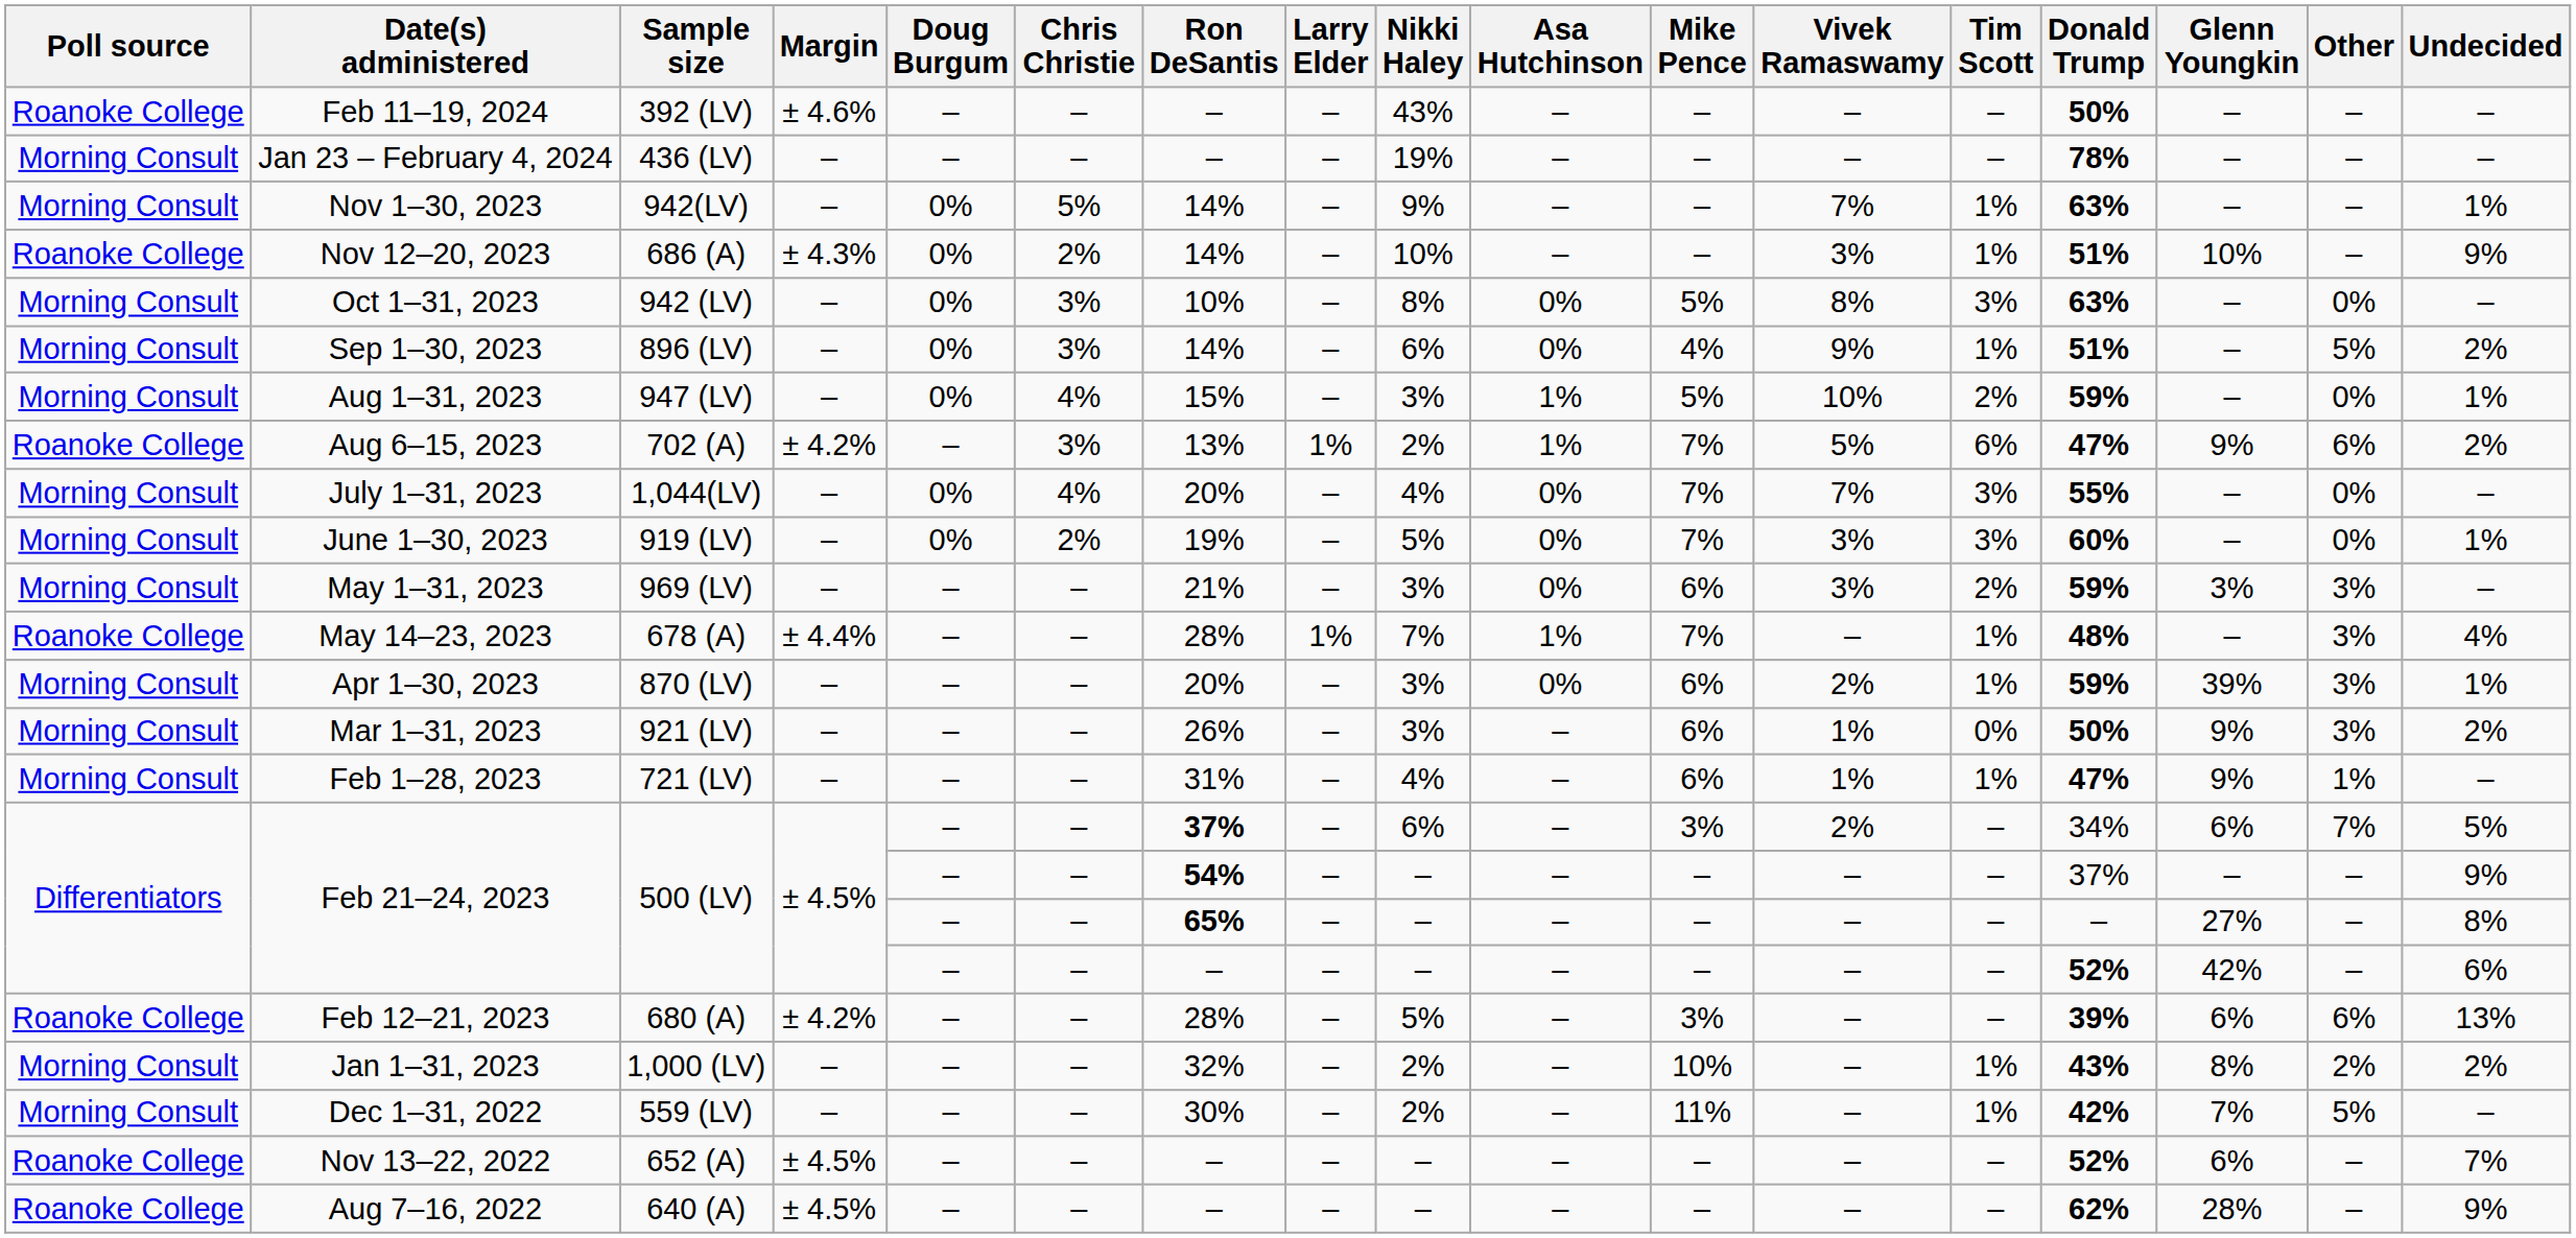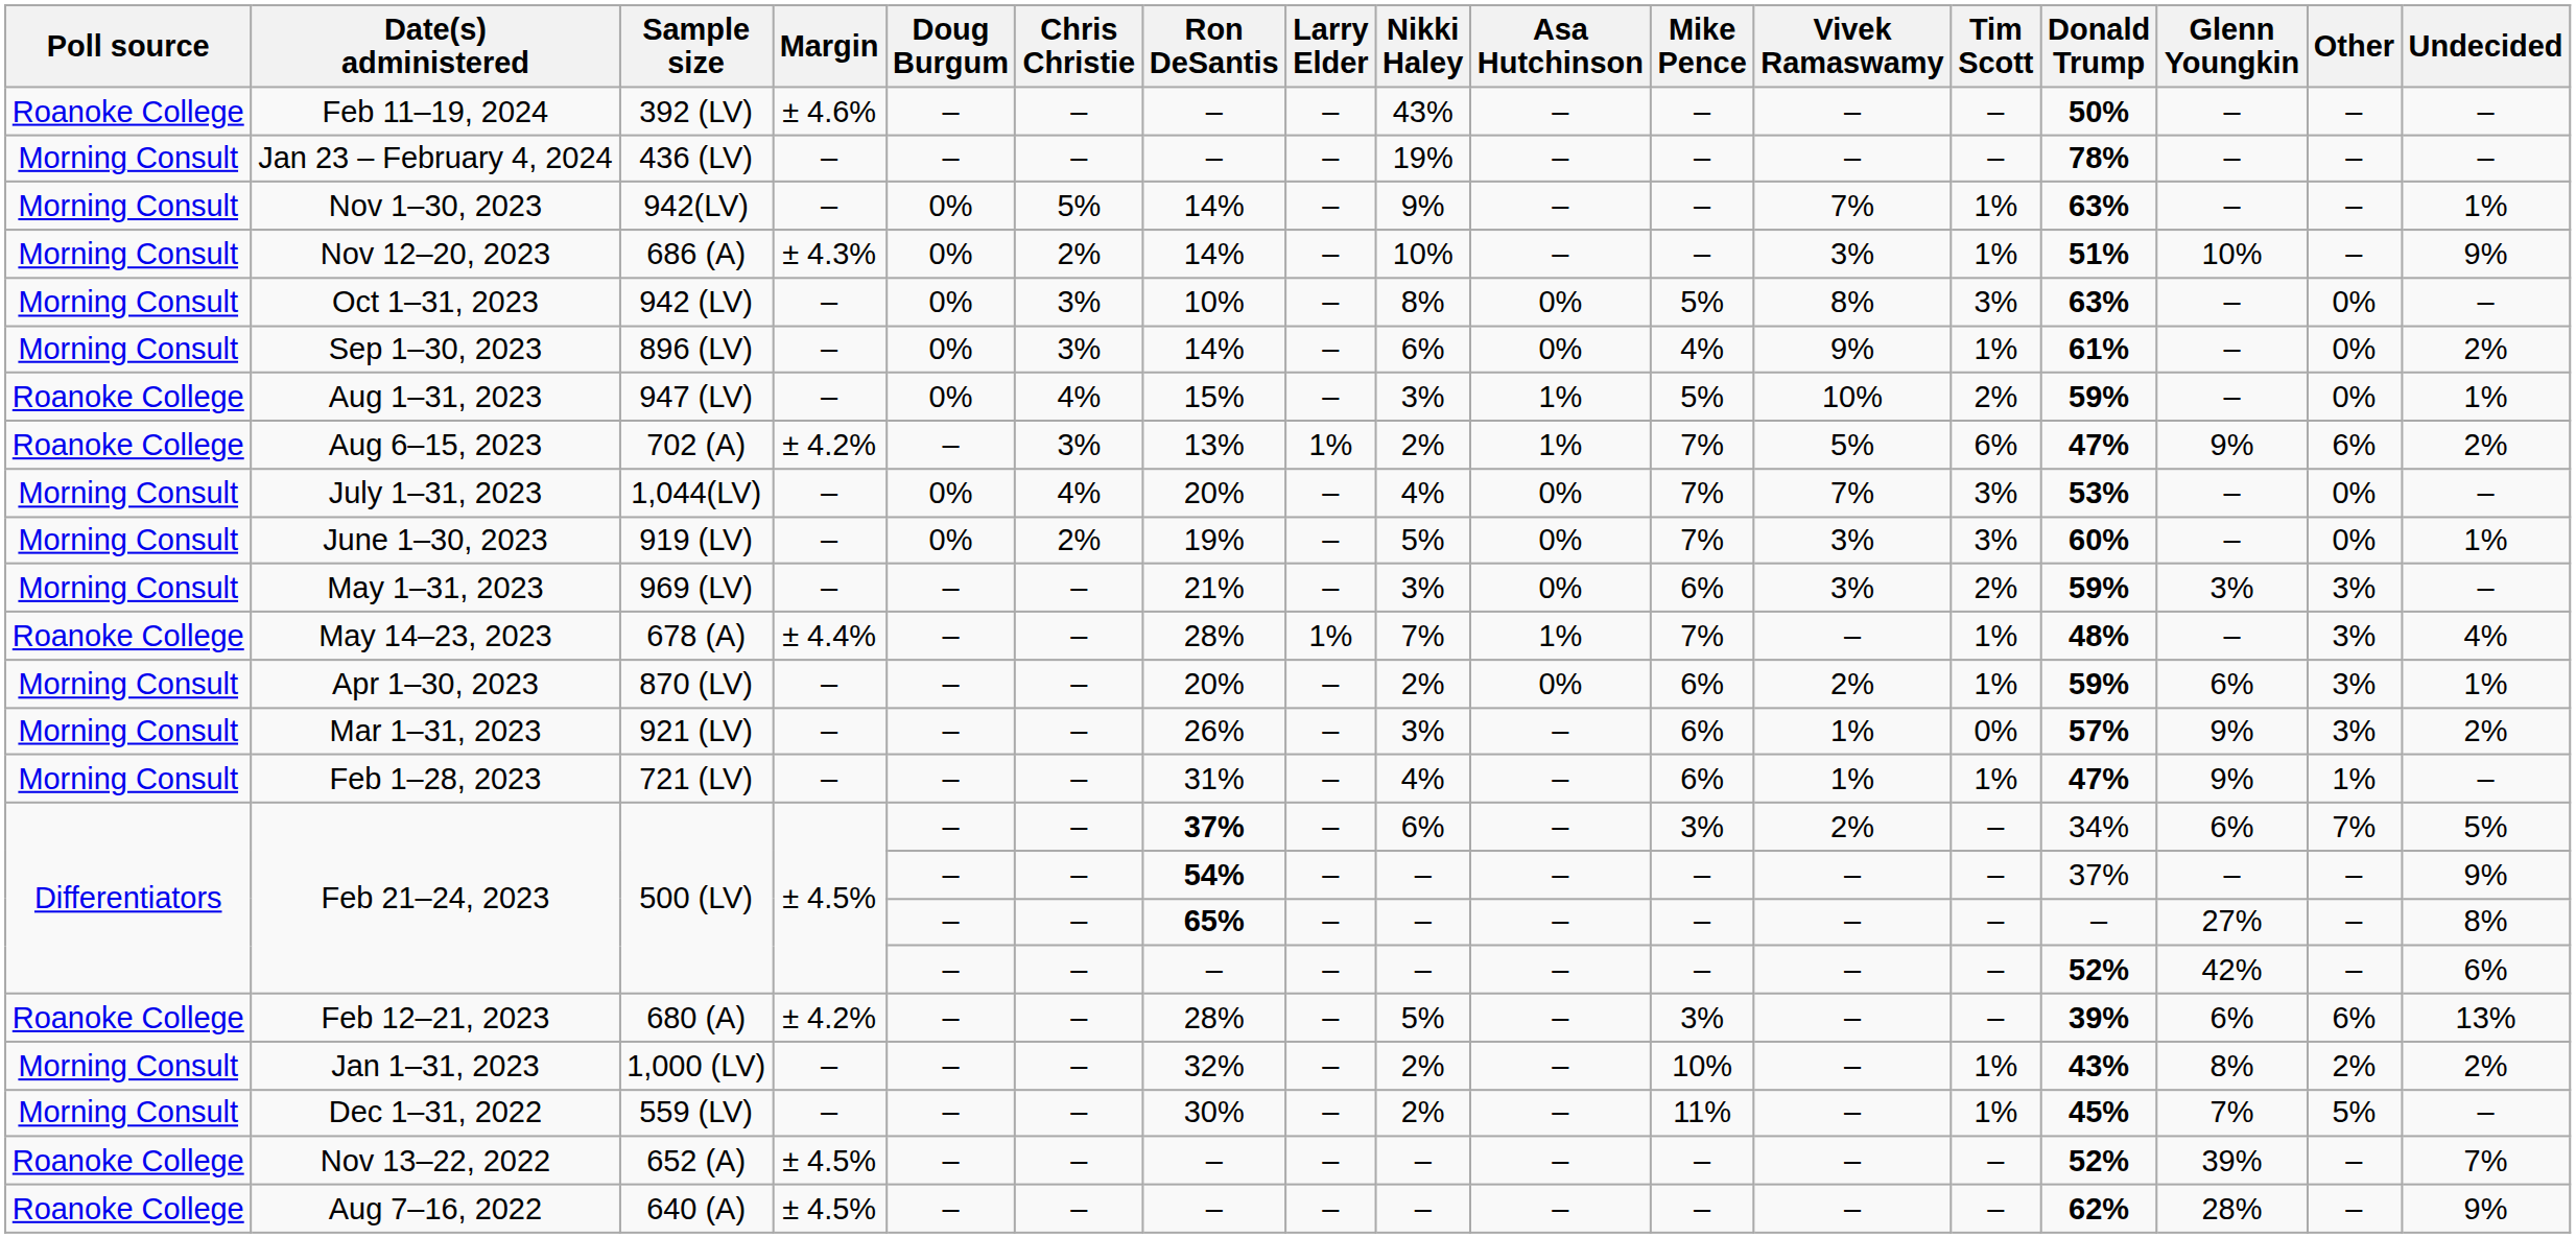Nov 12–20, 2023 | Poll source: Roanoke College -> Morning Consult
Sep 1–30, 2023 | Donald Trump: 51% -> 61%
Sep 1–30, 2023 | Other: 5% -> 0%
Aug 1–31, 2023 | Poll source: Morning Consult -> Roanoke College
July 1–31, 2023 | Donald Trump: 55% -> 53%
Apr 1–30, 2023 | Nikki Haley: 3% -> 2%
Apr 1–30, 2023 | Glenn Youngkin: 39% -> 6%
Mar 1–31, 2023 | Donald Trump: 50% -> 57%
Dec 1–31, 2022 | Donald Trump: 42% -> 45%
Nov 13–22, 2022 | Glenn Youngkin: 6% -> 39%
